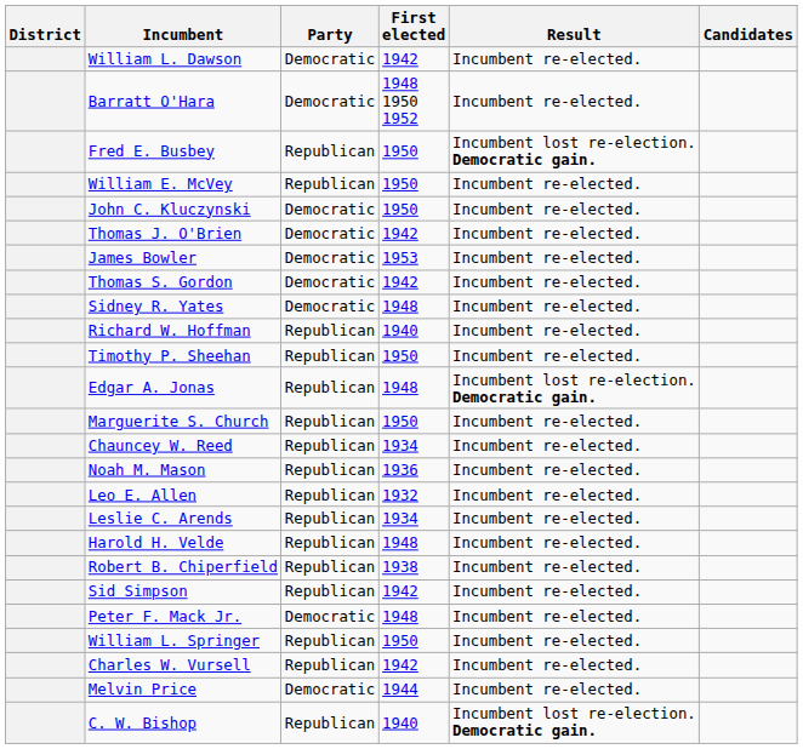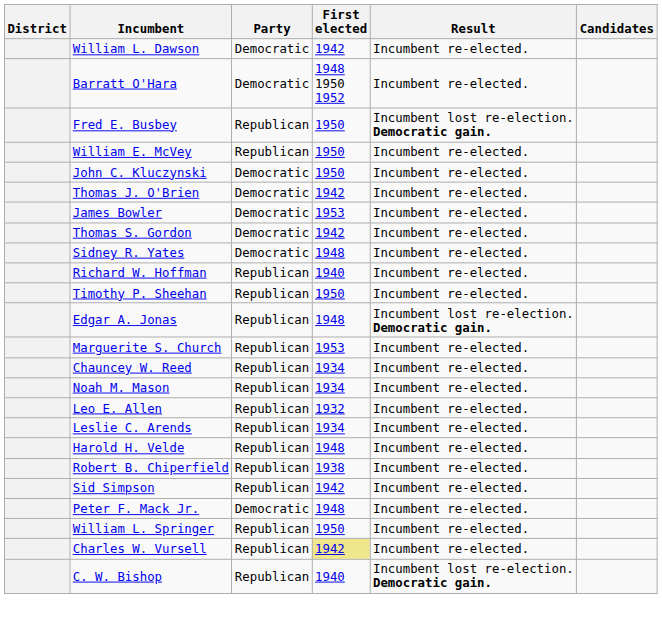Marguerite S. Church | First elected: 1950 -> 1953
Noah M. Mason | First elected: 1936 -> 1934
Charles W. Vursell | First elected: no background -> khaki background
- row: Melvin Price | Democratic | 1944 | Incumbent re-elected.
